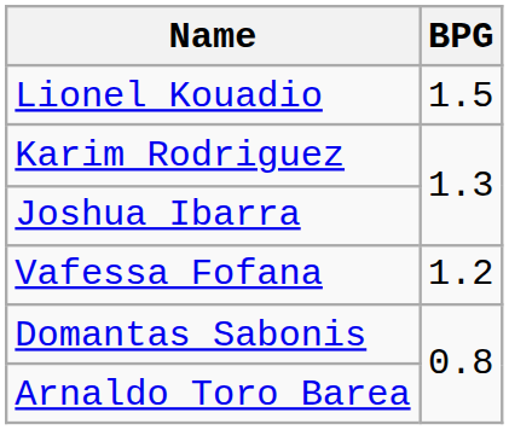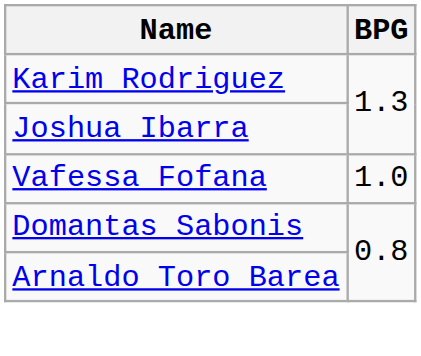- row: Lionel Kouadio | 1.5
Vafessa Fofana | BPG: 1.2 -> 1.0
